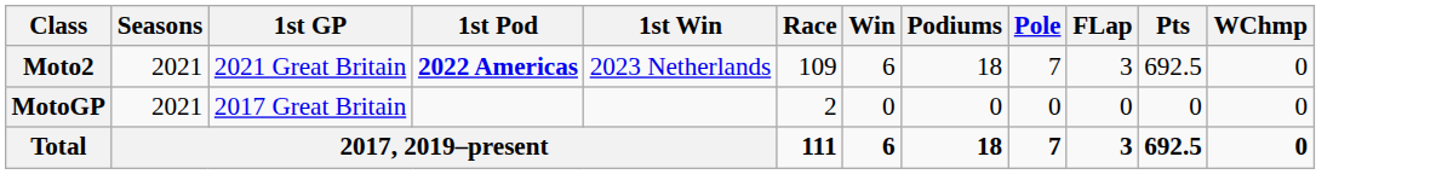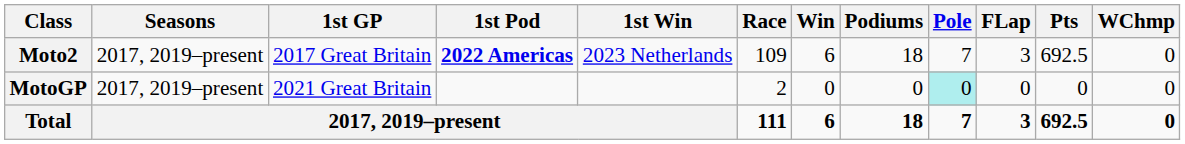Moto2 | Seasons: 2021 -> 2017, 2019–present
Moto2 | 1st GP: 2021 Great Britain -> 2017 Great Britain
MotoGP | Seasons: 2021 -> 2017, 2019–present
MotoGP | 1st GP: 2017 Great Britain -> 2021 Great Britain
MotoGP | Pole: no background -> paleturquoise background
